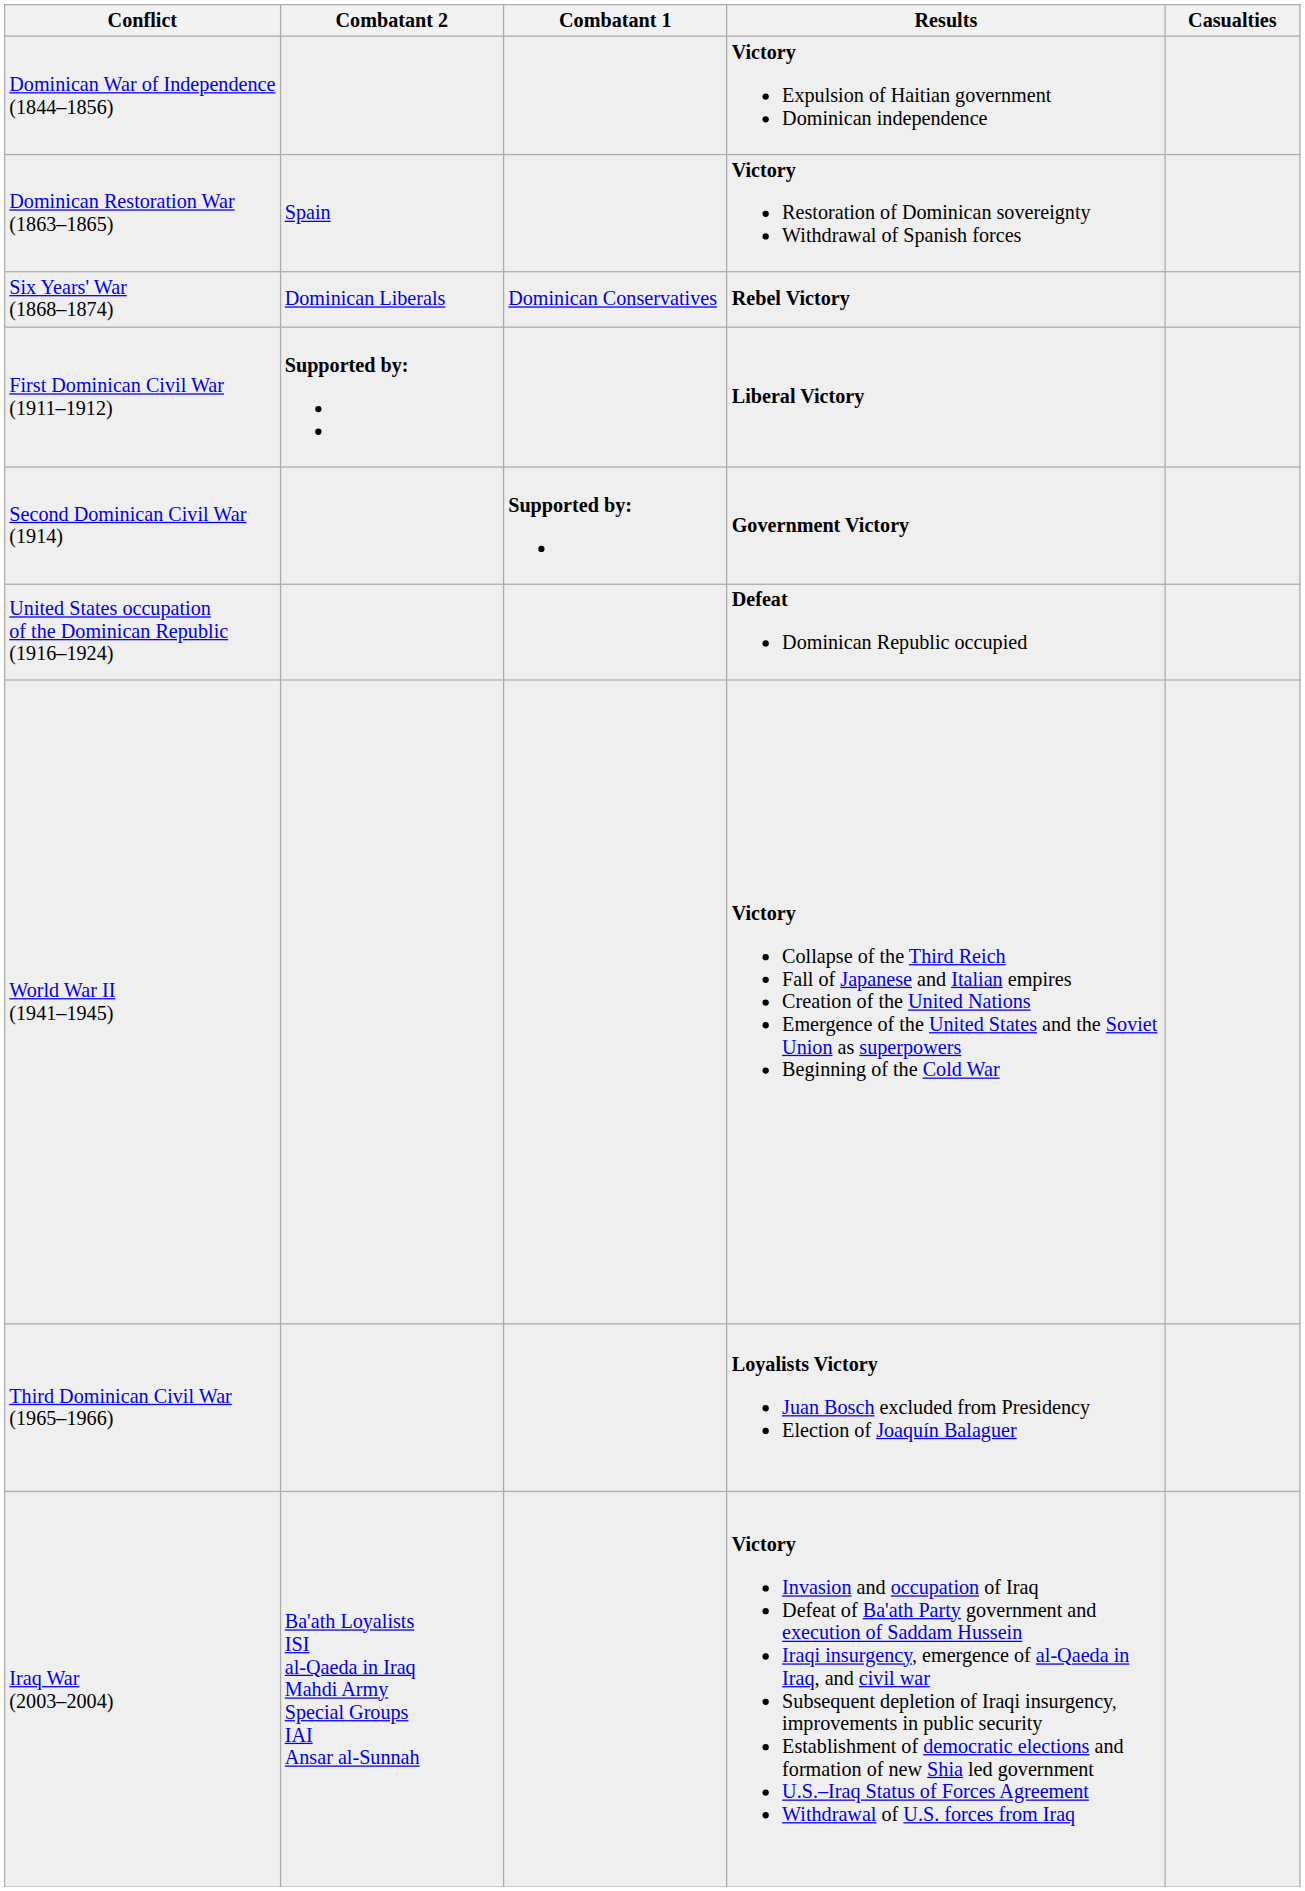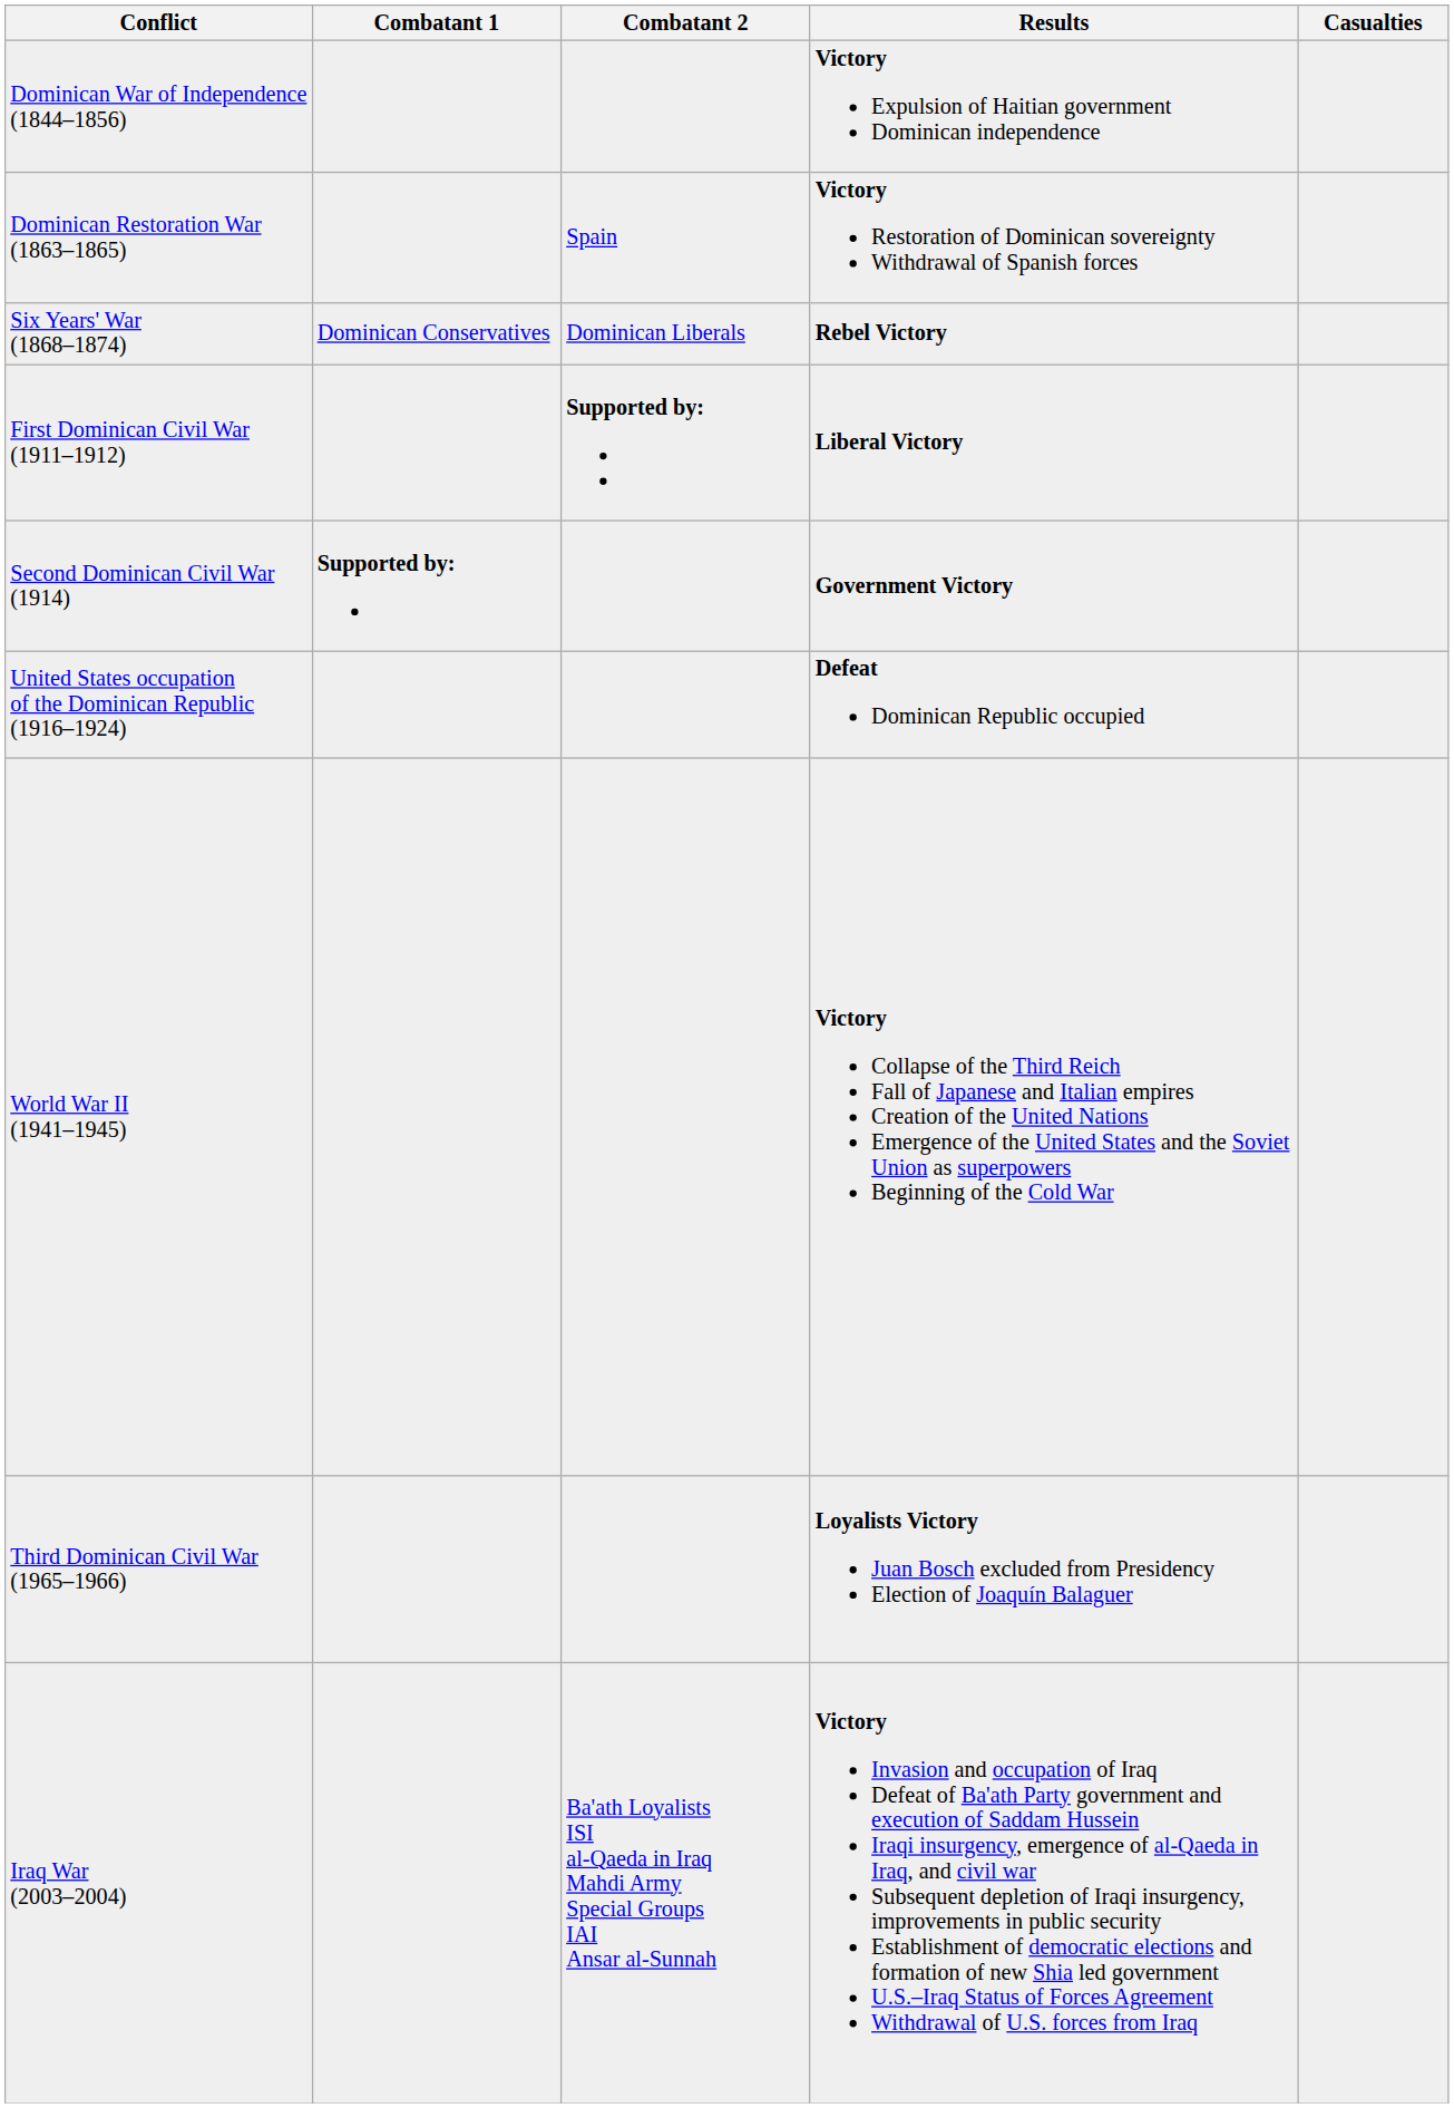columns swapped: Combatant 1 <-> Combatant 2
